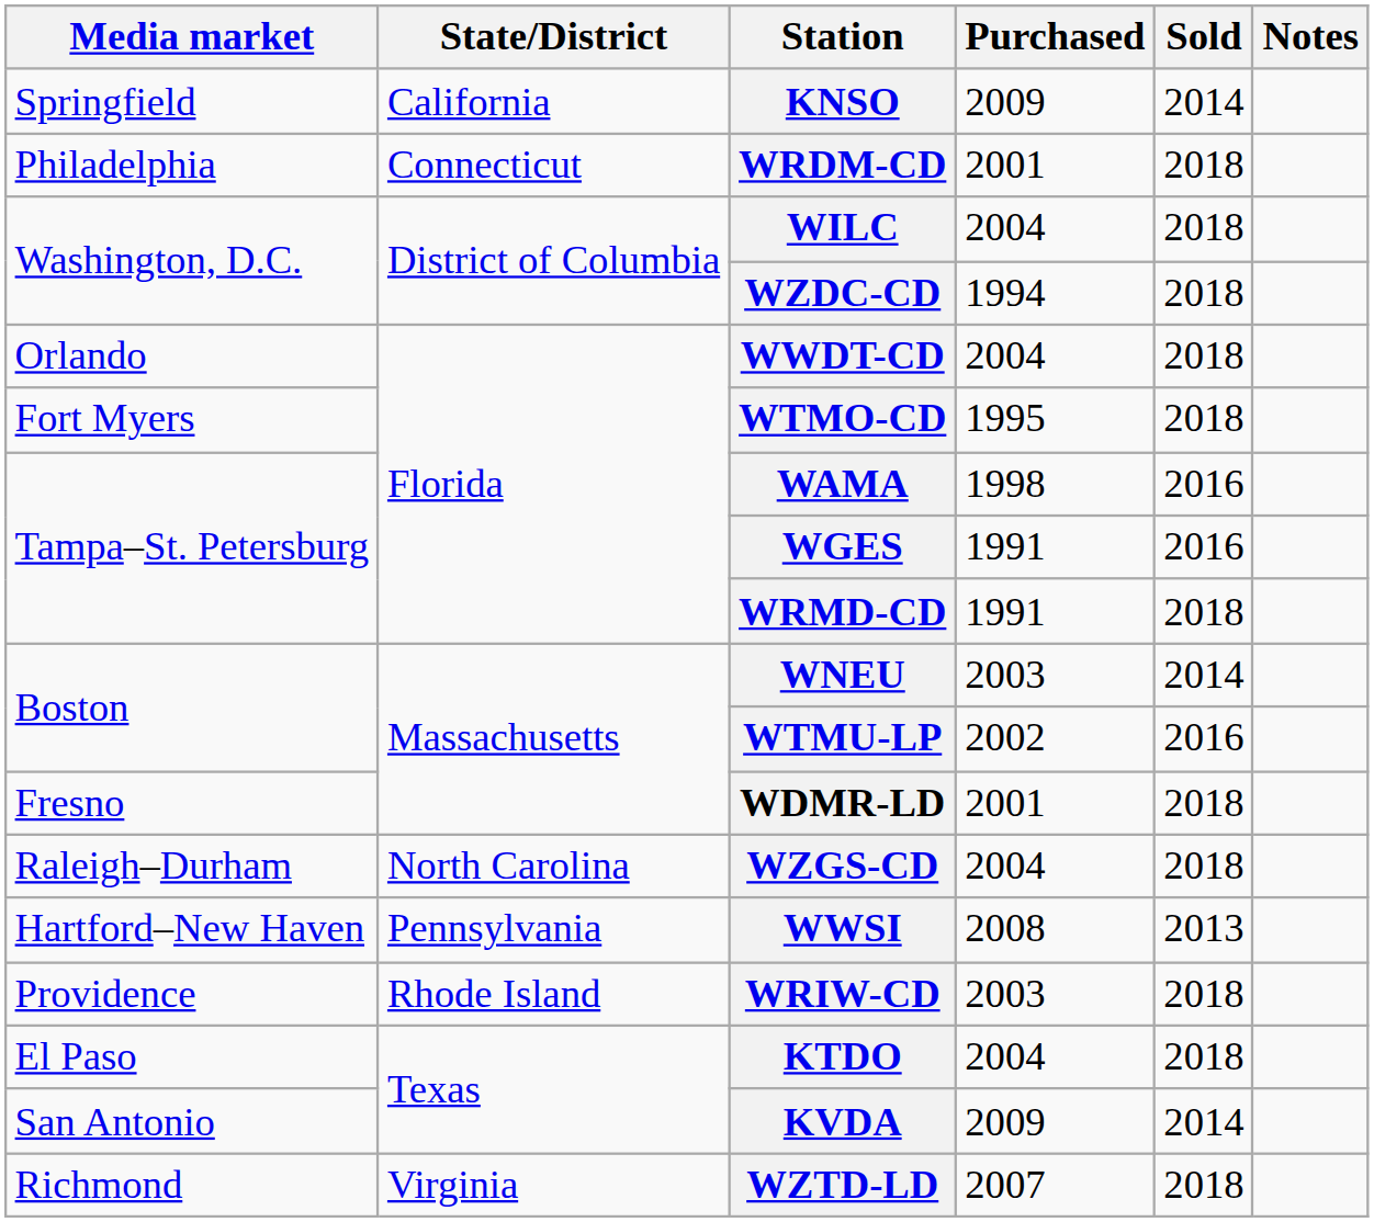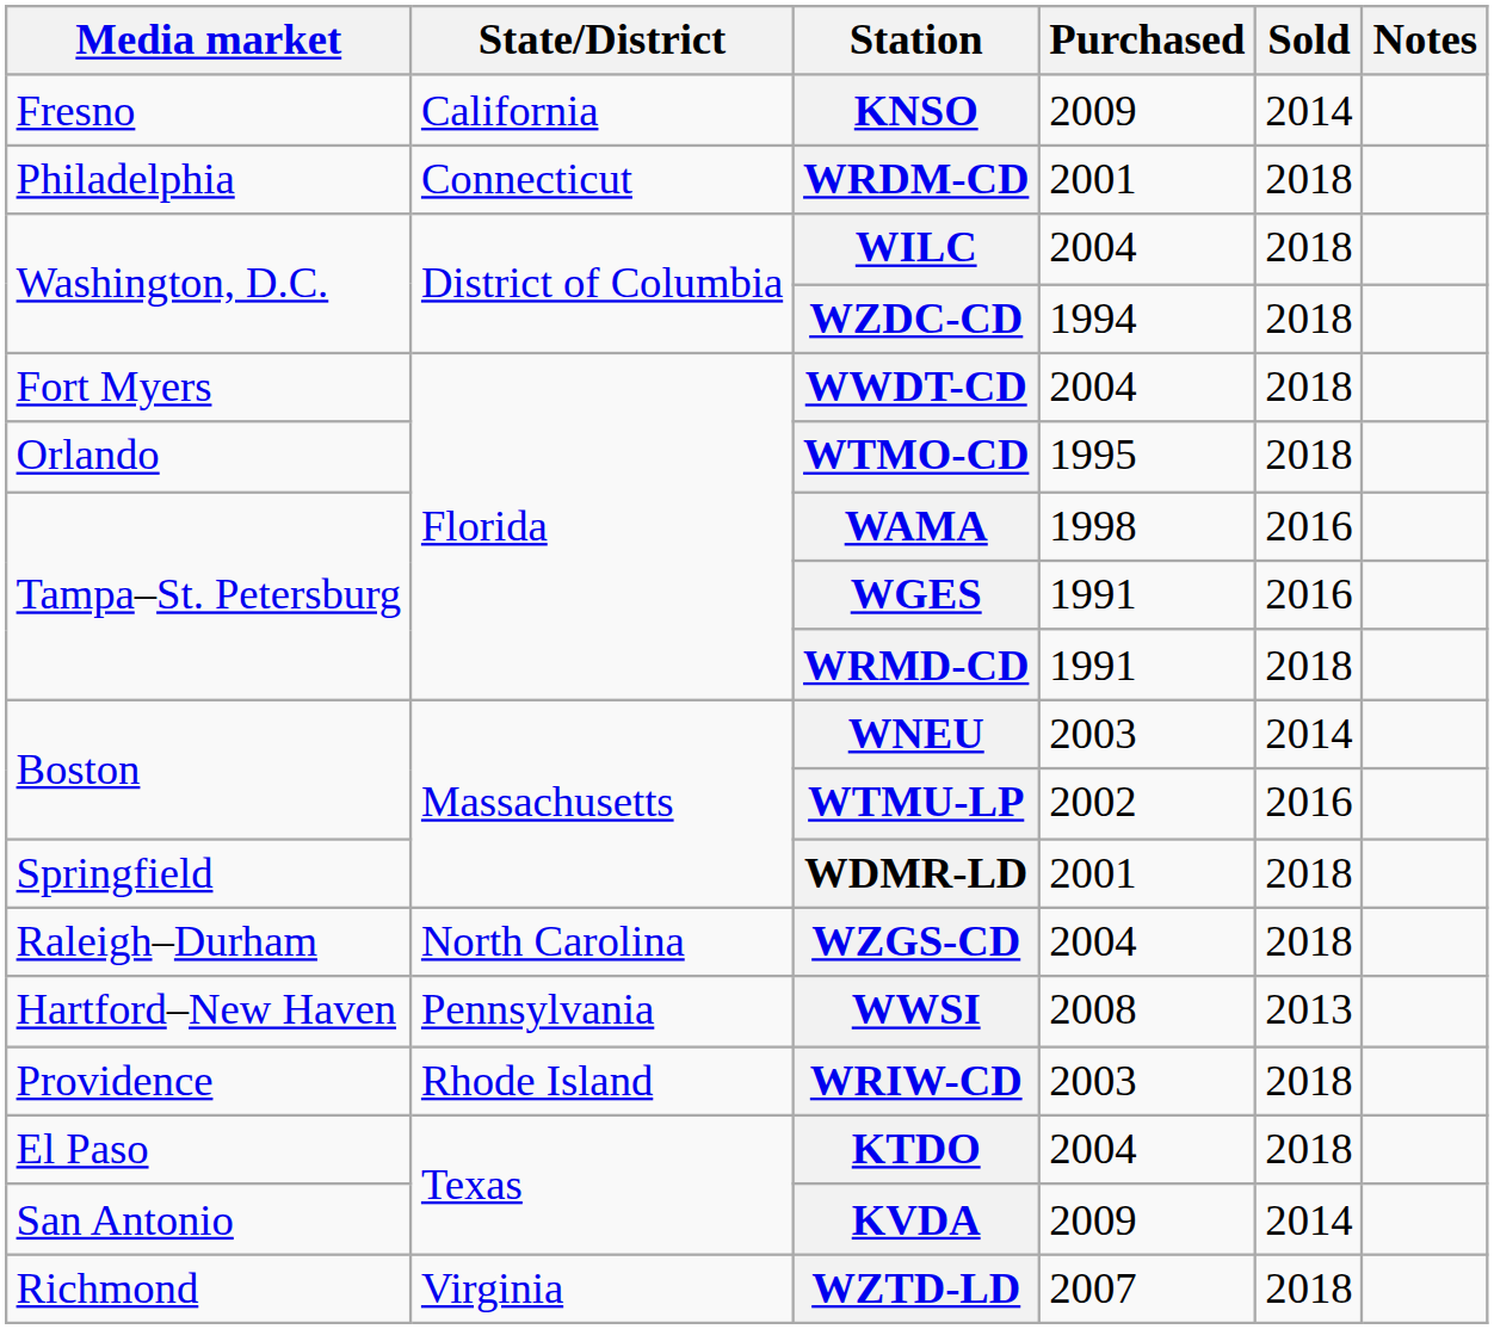KNSO | Media market: Springfield -> Fresno
WWDT-CD | Media market: Orlando -> Fort Myers
WTMO-CD | Media market: Fort Myers -> Orlando
WDMR-LD | Media market: Fresno -> Springfield
